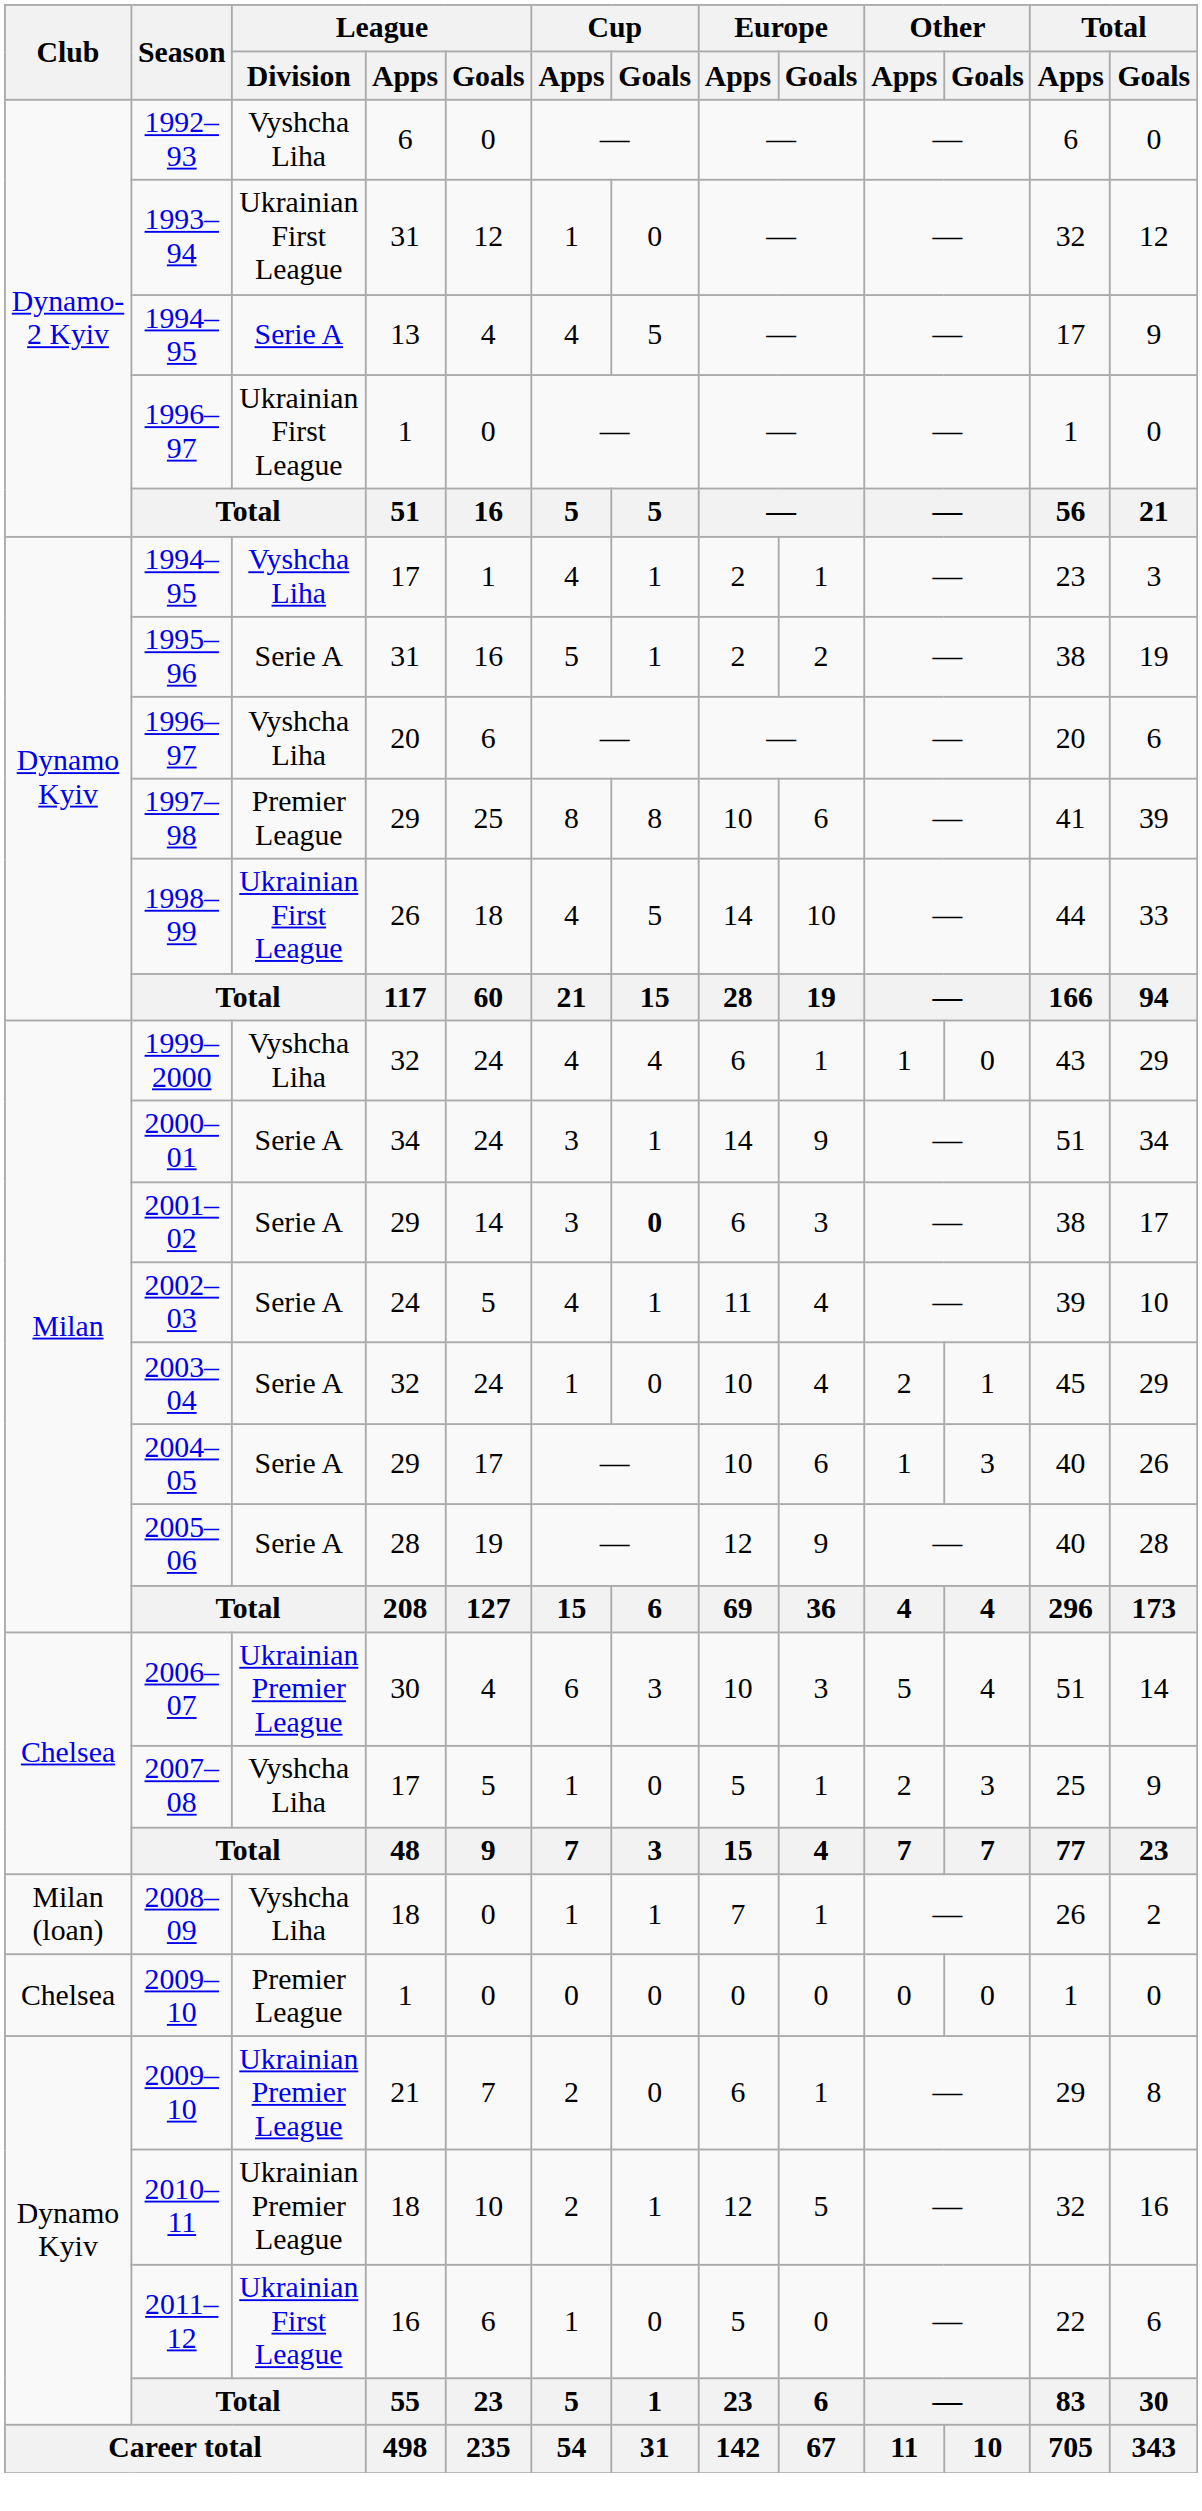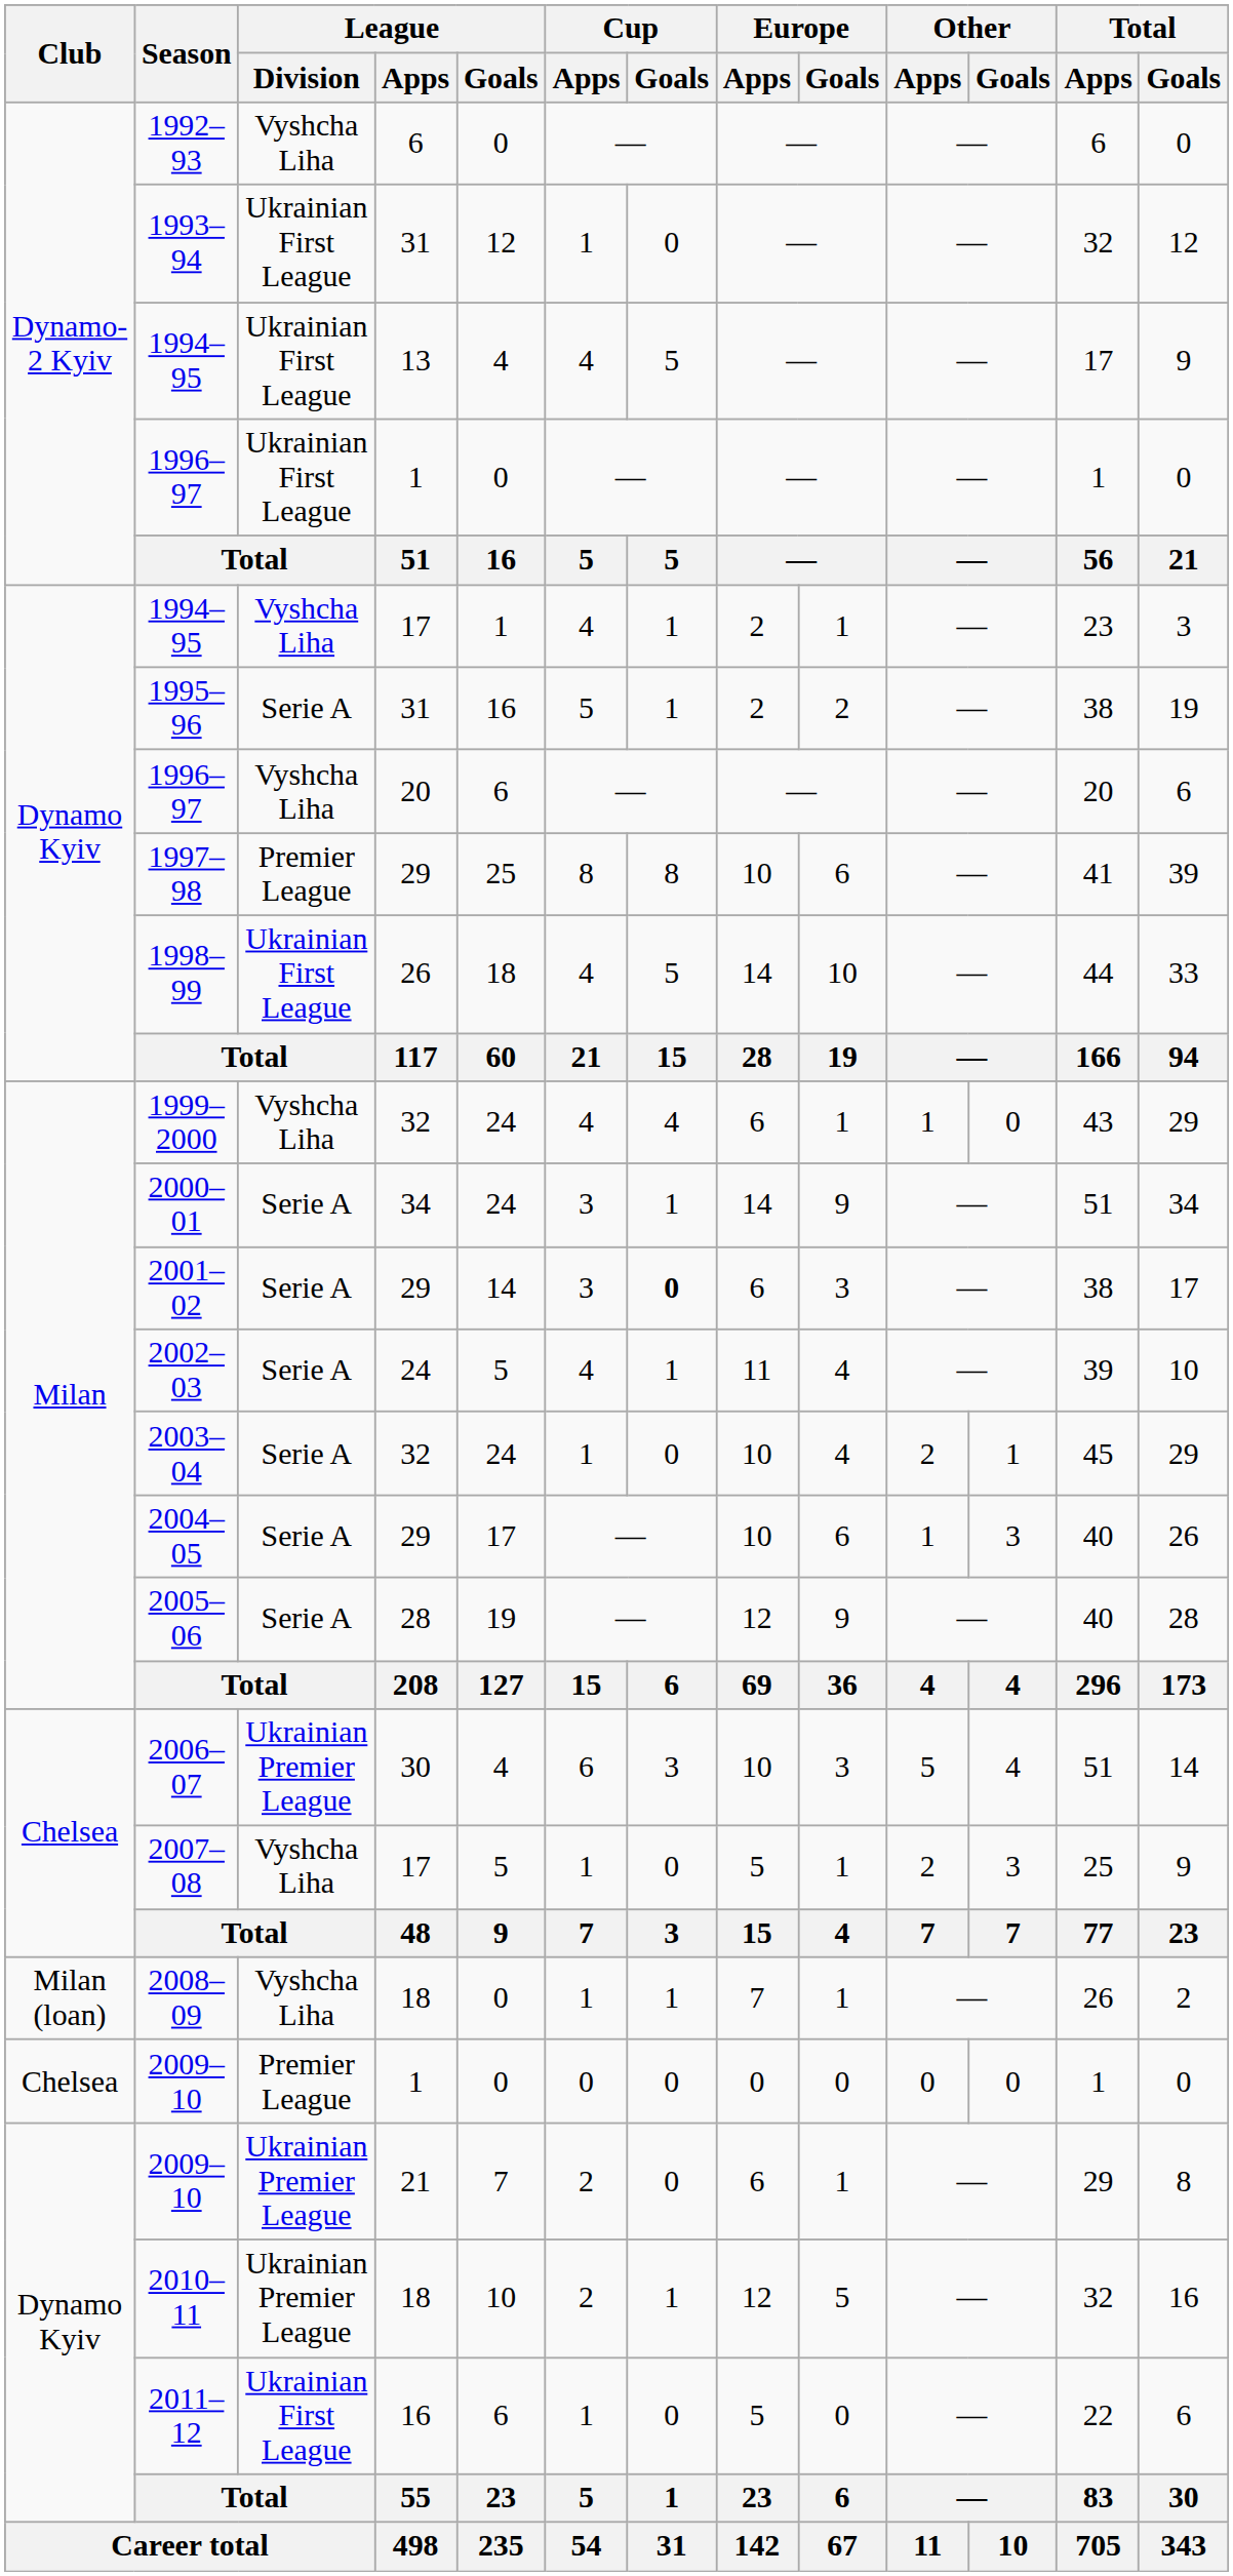1994–95 / 13 | League / Division: Serie A -> Ukrainian First League
